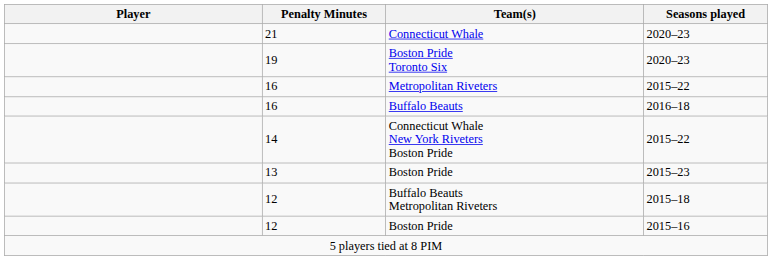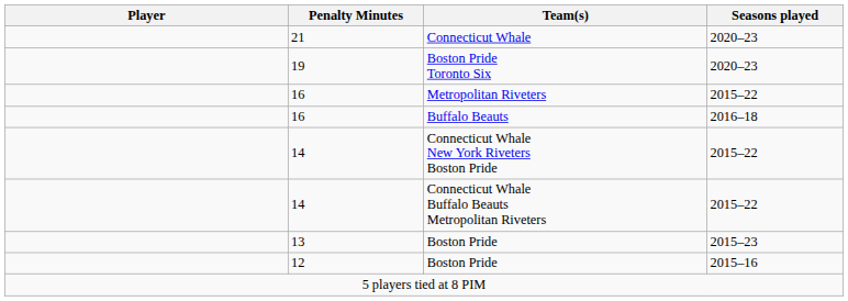+ row: 14 | Connecticut Whale Buffalo Beauts Metropolitan Riveters | 2015–22
- row: 12 | Buffalo Beauts Metropolitan Riveters | 2015–18
